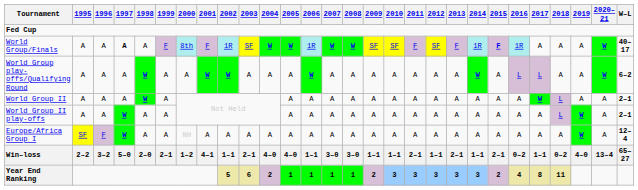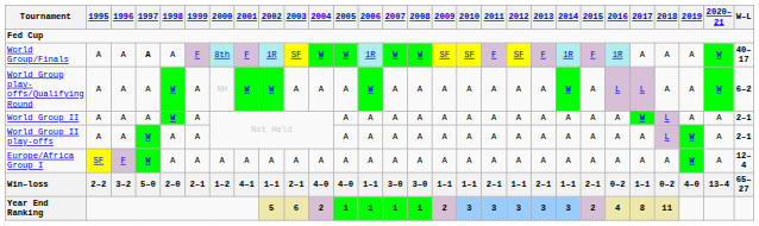World Group/Finals | 2015: bold -> normal
World Group play-offs/Qualifying Round | 2000: A -> NH
Europe/Africa Group I | 2000: NH -> A
